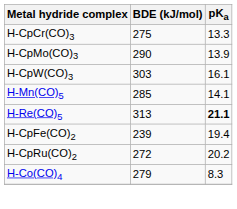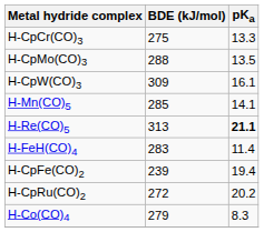H-CpMo(CO)3 | BDE (kJ/mol): 290 -> 288
H-CpMo(CO)3 | pKa: 13.9 -> 13.5
H-CpW(CO)3 | BDE (kJ/mol): 303 -> 309
+ row: H-FeH(CO)4 | 283 | 11.4
